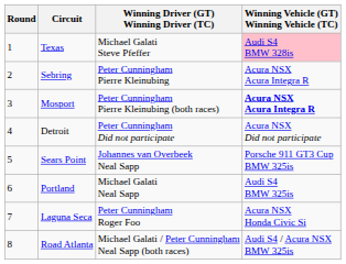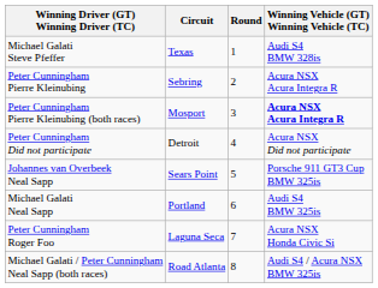columns swapped: Round <-> Winning Driver (GT) Winning Driver (TC)
Texas | Winning Vehicle (GT) Winning Vehicle (TC): pink background -> no background
